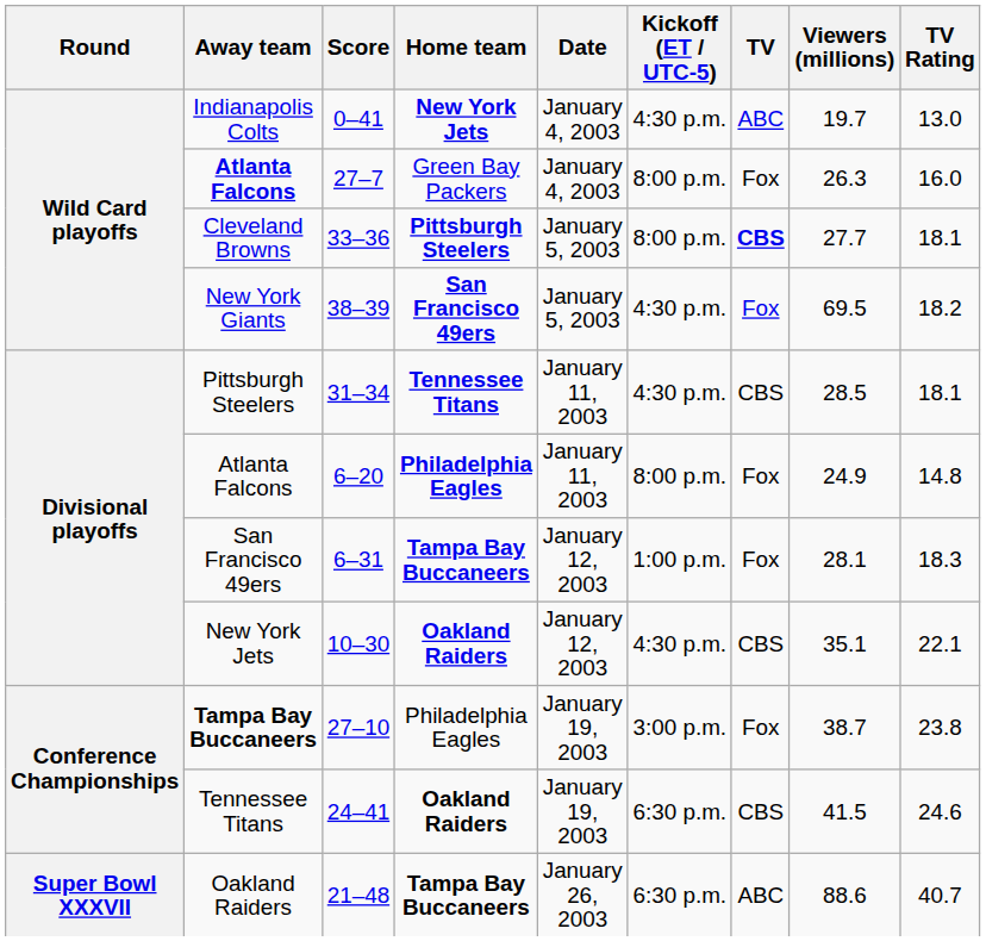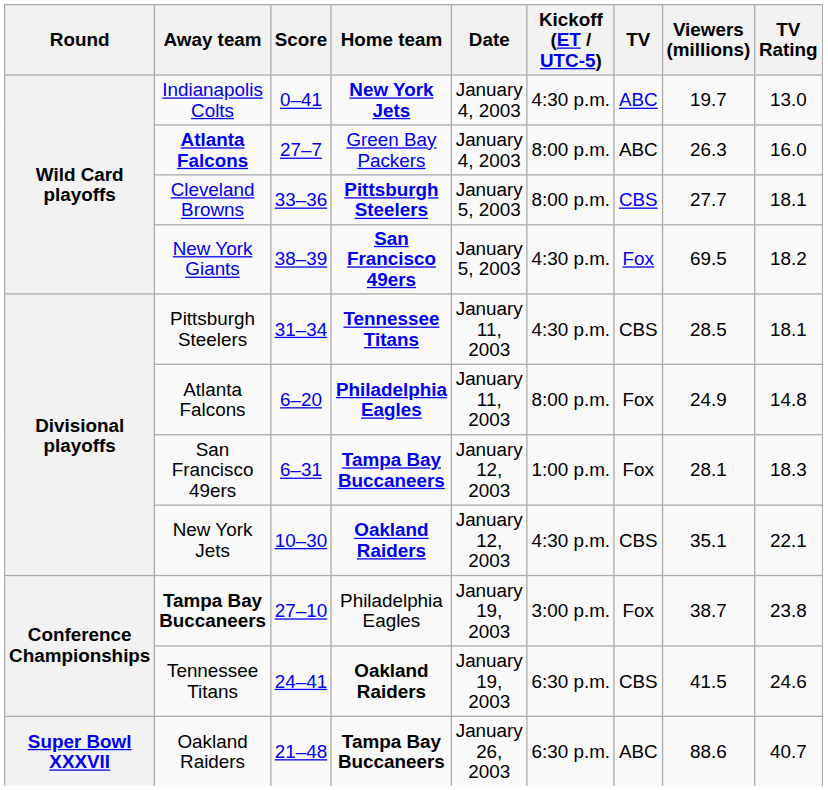Atlanta Falcons / 27–7 | TV: Fox -> ABC
Cleveland Browns | TV: bold -> normal
